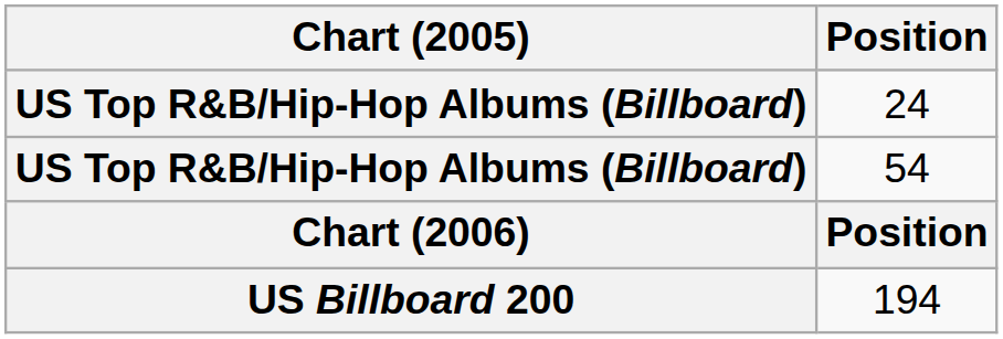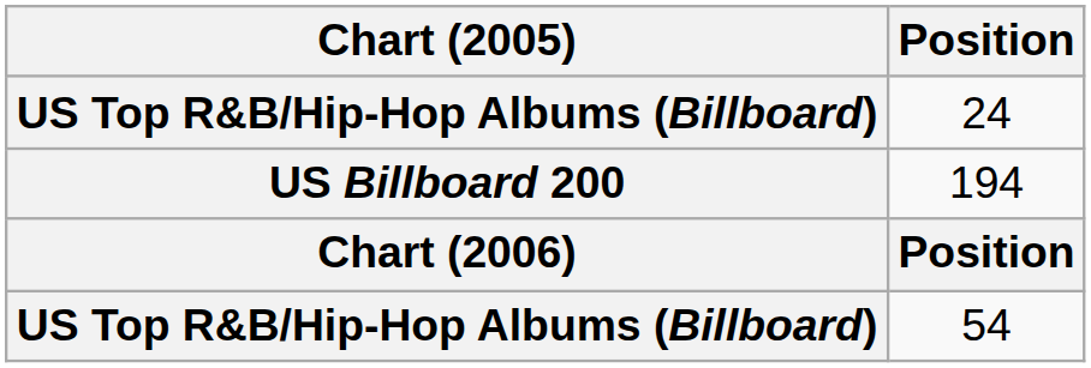rows swapped: 54 <-> 194
